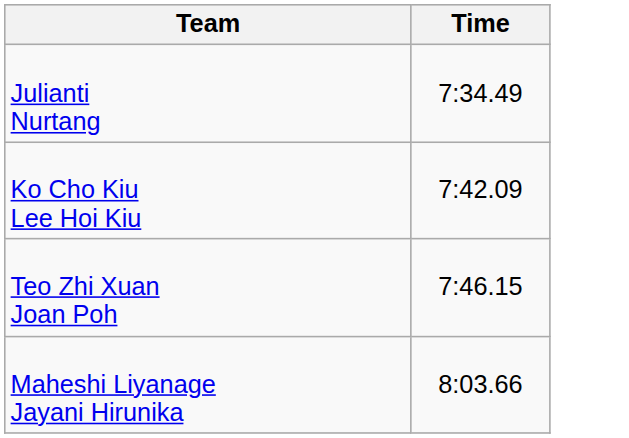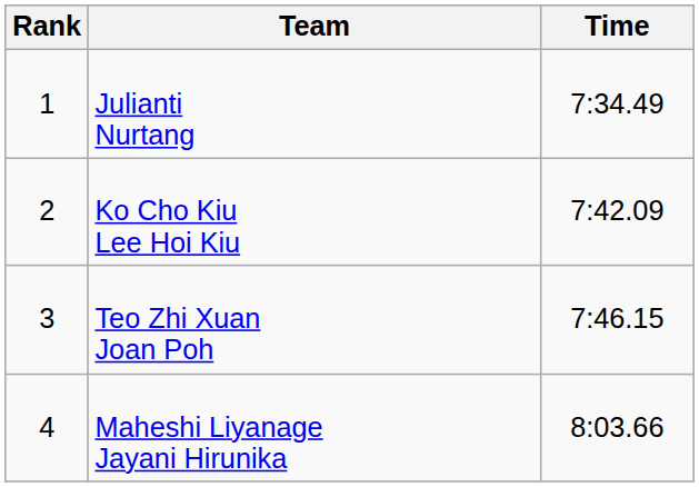+ column: Rank | 1 | 2 | 3 | 4
